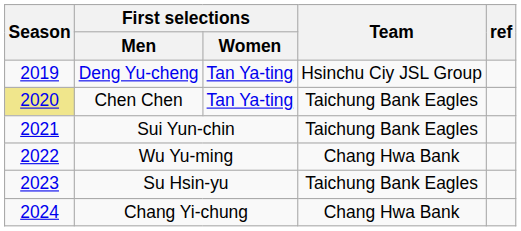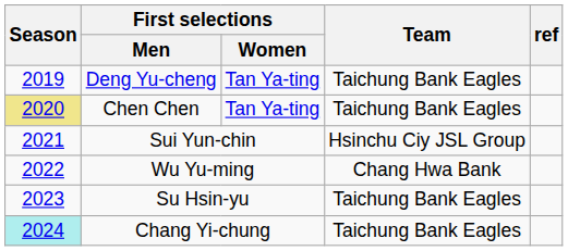Deng Yu-cheng | Team: Hsinchu Ciy JSL Group -> Taichung Bank Eagles
Sui Yun-chin | Team: Taichung Bank Eagles -> Hsinchu Ciy JSL Group
Chang Yi-chung | Season: no background -> paleturquoise background
Chang Yi-chung | Team: Chang Hwa Bank -> Taichung Bank Eagles
